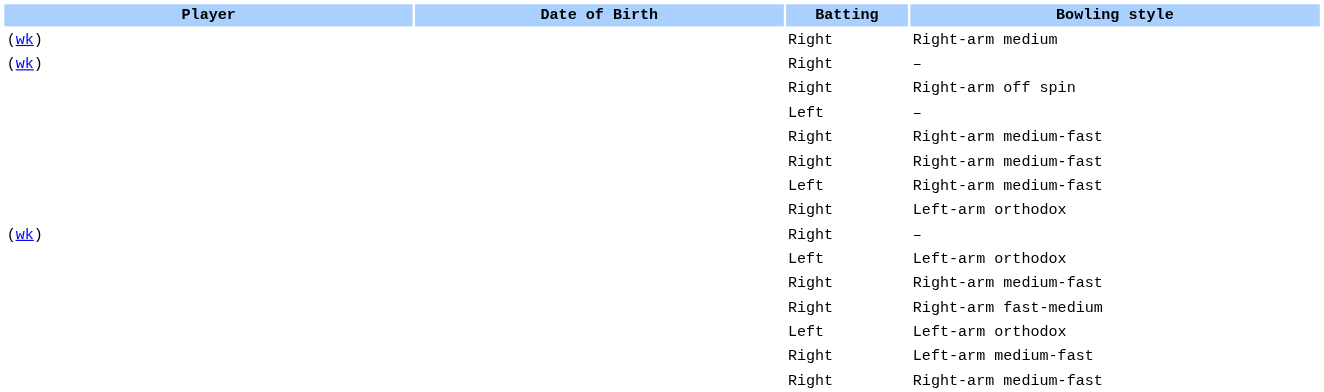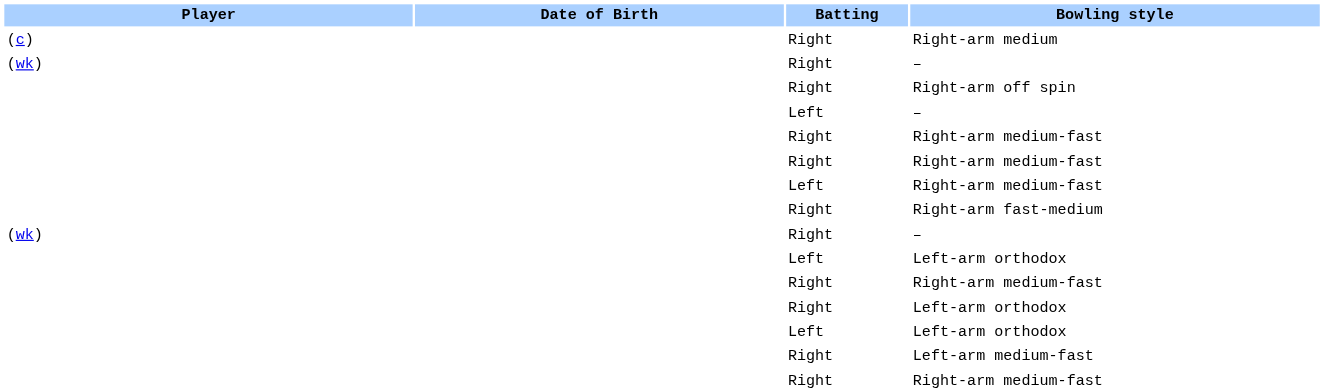Right-arm medium | Player: (wk) -> (c)
rows swapped: Right / Left-arm orthodox <-> Right-arm fast-medium
